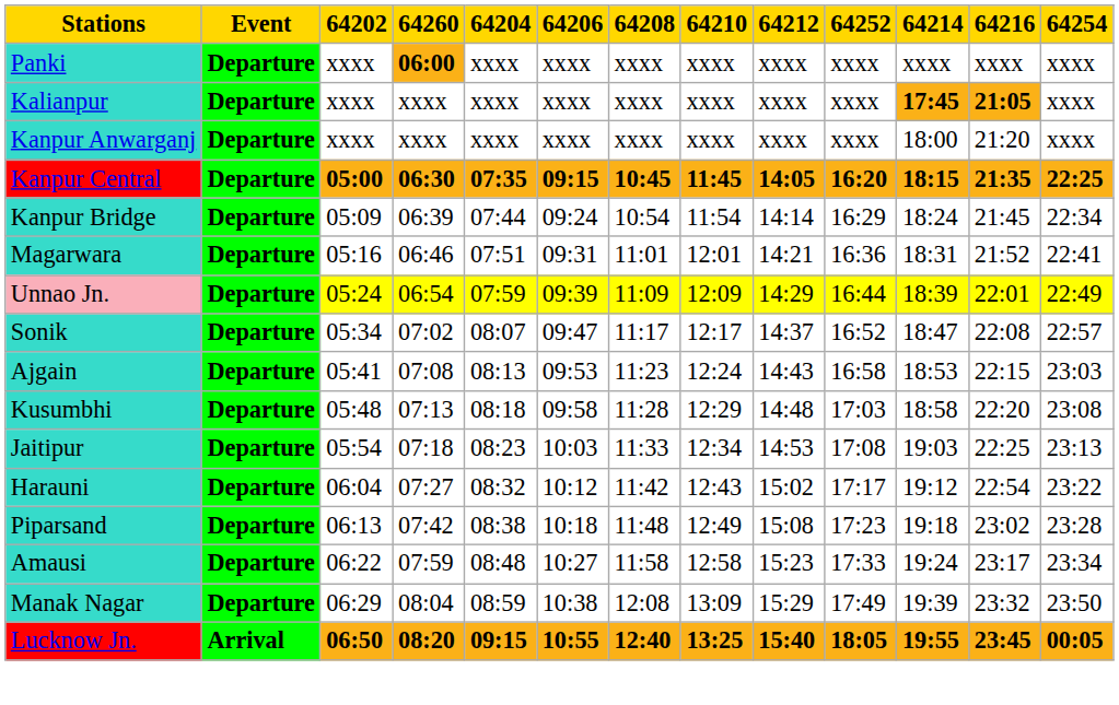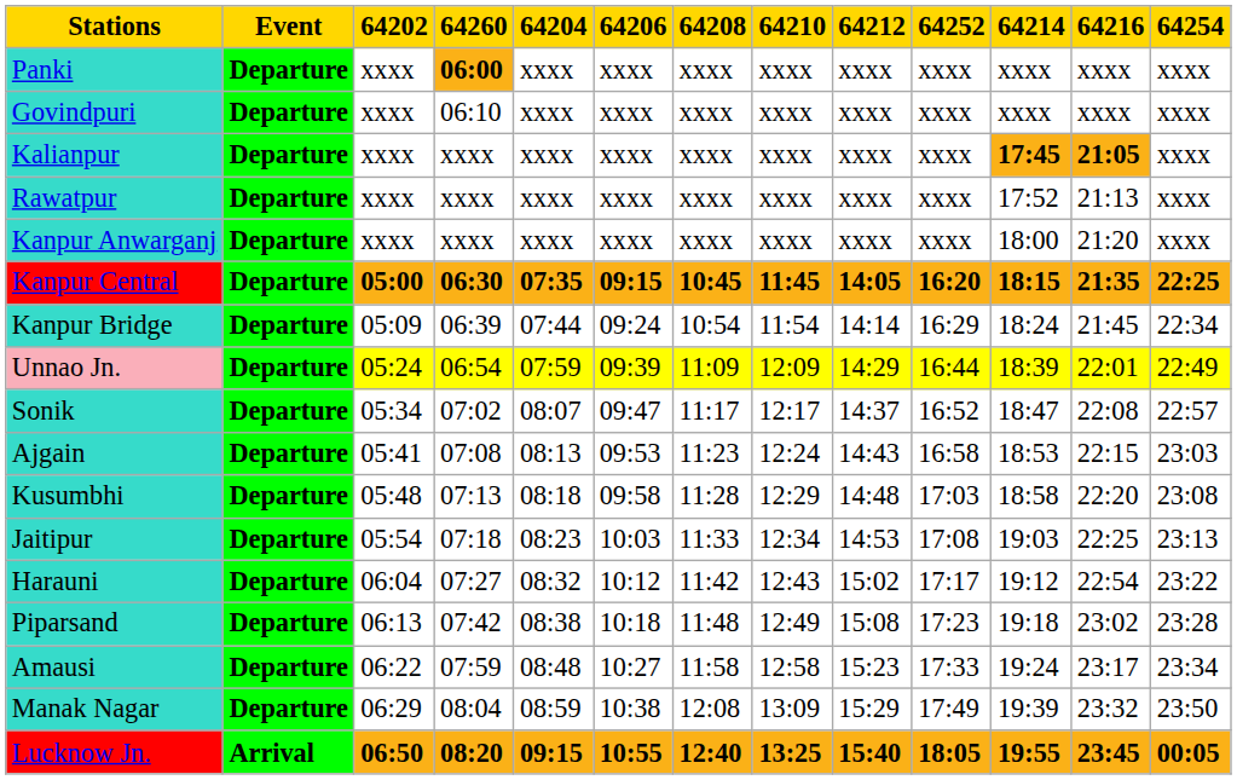+ row: Govindpuri | Departure | xxxx | 06:10 | xxxx | xxxx | xxxx | xxxx | xxxx | xxxx | xxxx | xxxx | xxxx
+ row: Rawatpur | Departure | xxxx | xxxx | xxxx | xxxx | xxxx | xxxx | xxxx | xxxx | 17:52 | 21:13 | xxxx
- row: Magarwara | Departure | 05:16 | 06:46 | 07:51 | 09:31 | 11:01 | 12:01 | 14:21 | 16:36 | 18:31 | 21:52 | 22:41
